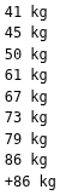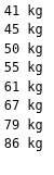+ row: 55 kg
- row: 73 kg
- row: +86 kg
